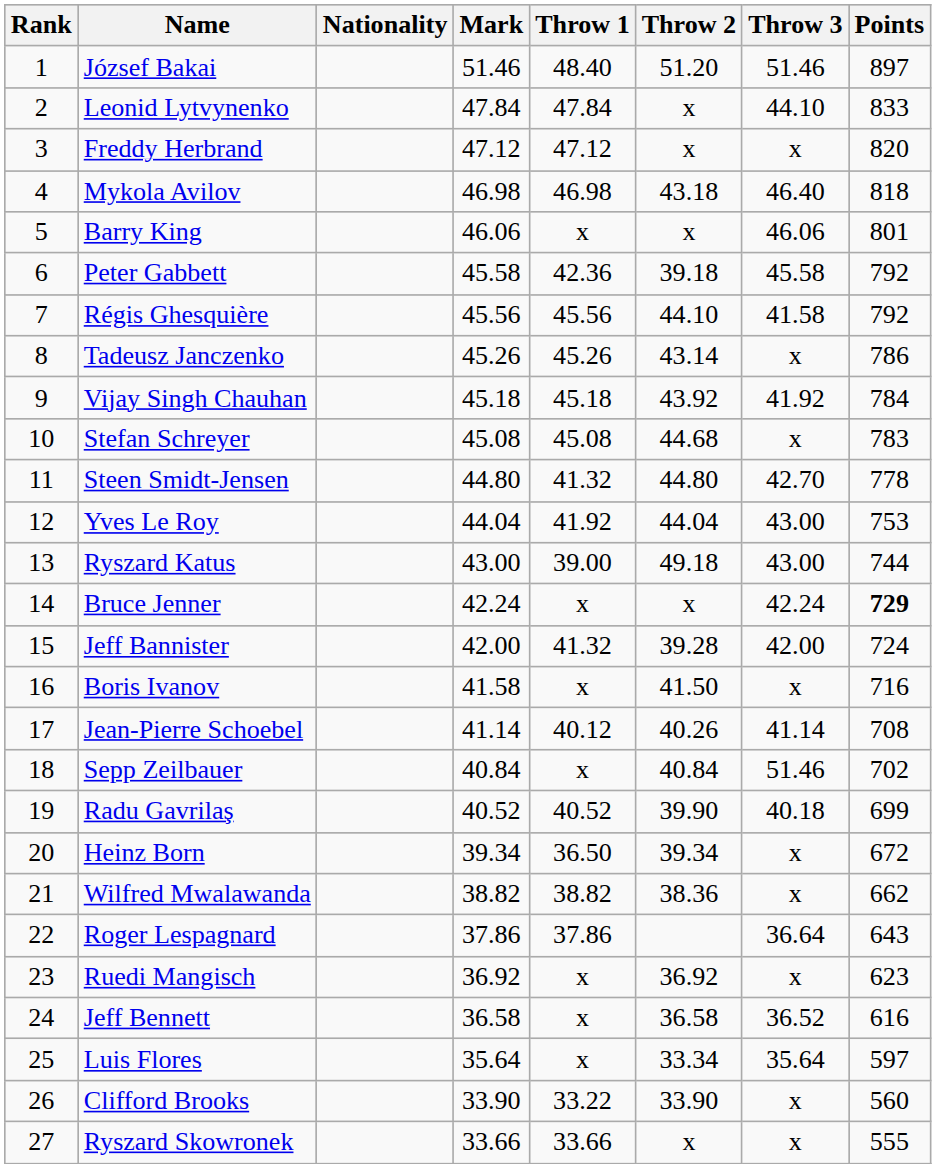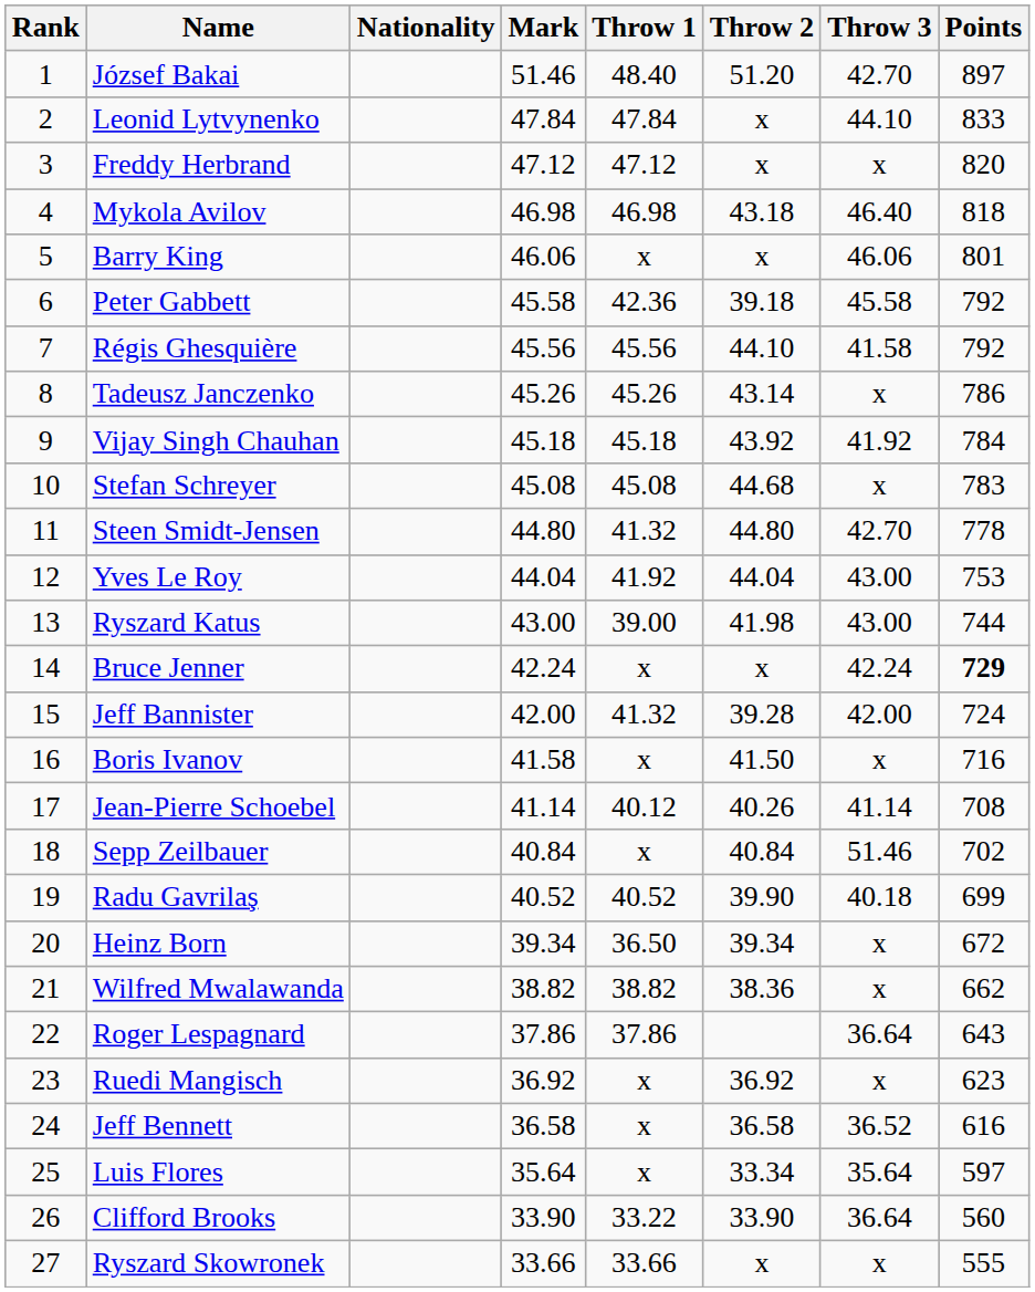József Bakai | Throw 3: 51.46 -> 42.70
Ryszard Katus | Throw 2: 49.18 -> 41.98
Clifford Brooks | Throw 3: x -> 36.64
